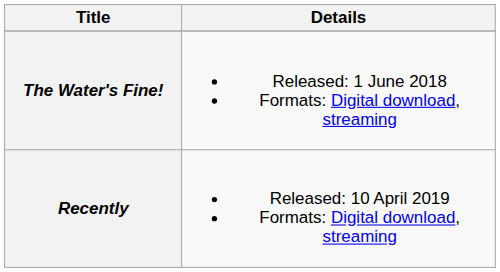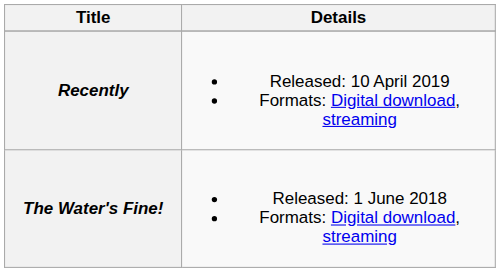rows swapped: The Water's Fine! <-> Recently
